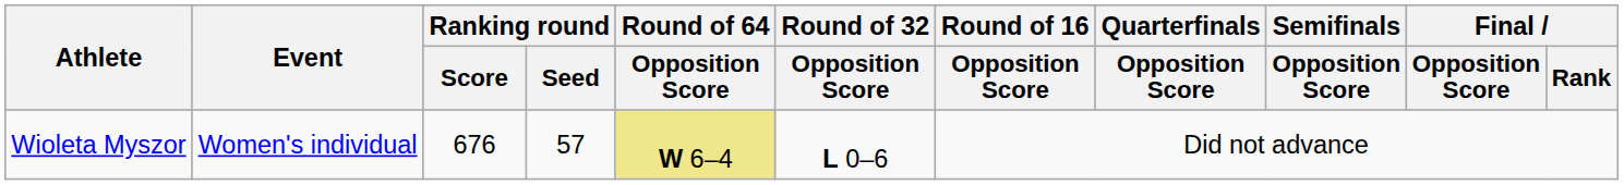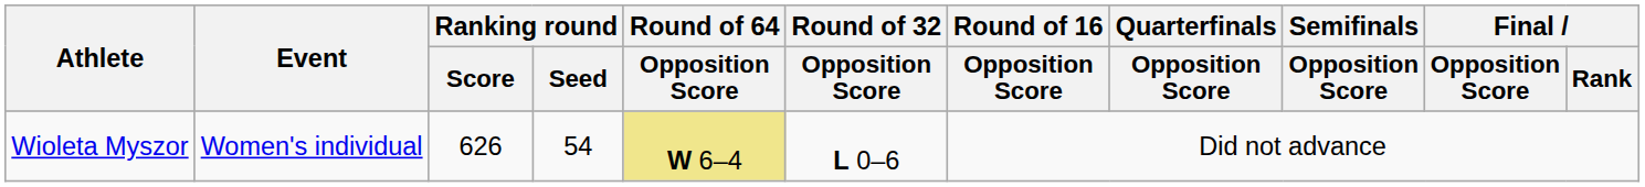Wioleta Myszor | Ranking round / Score: 676 -> 626
Wioleta Myszor | Ranking round / Seed: 57 -> 54
